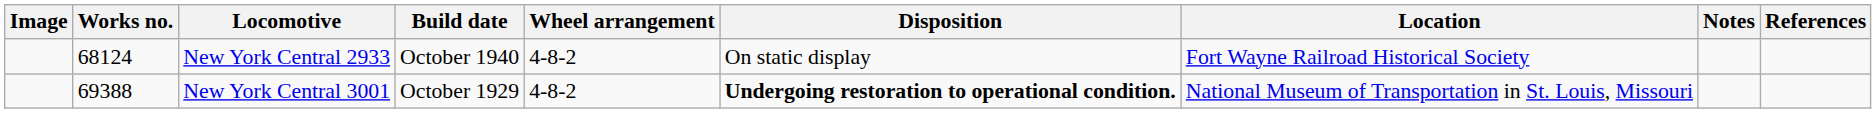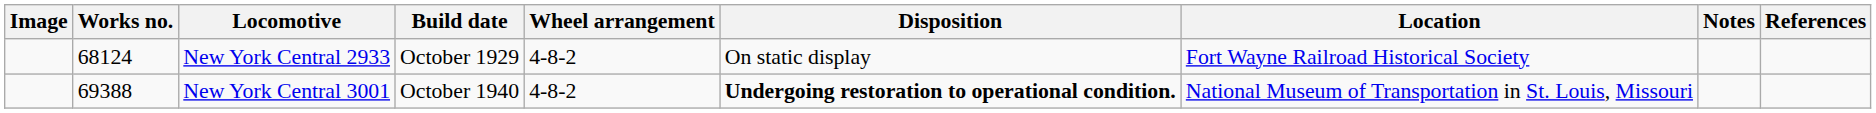New York Central 2933 | Build date: October 1940 -> October 1929
New York Central 3001 | Build date: October 1929 -> October 1940
